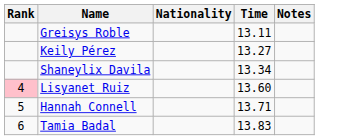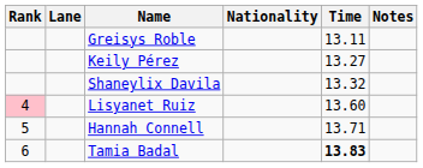+ column: Lane
Shaneylix Davila | Time: 13.34 -> 13.32
Tamia Badal | Time: normal -> bold
